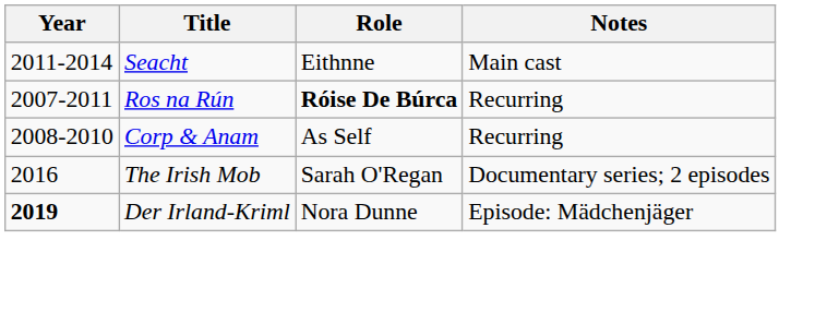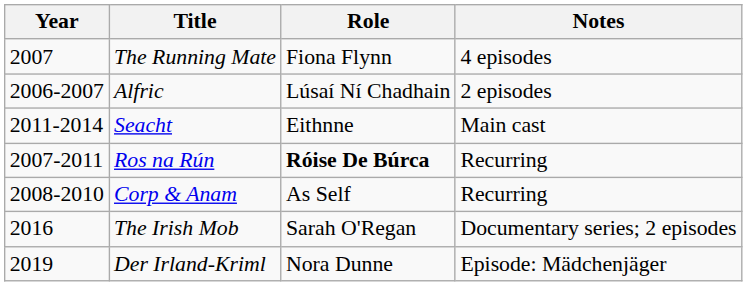+ row: 2007 | The Running Mate | Fiona Flynn | 4 episodes
+ row: 2006-2007 | Alfric | Lúsaí Ní Chadhain | 2 episodes
Der Irland-Kriml | Year: bold -> normal
